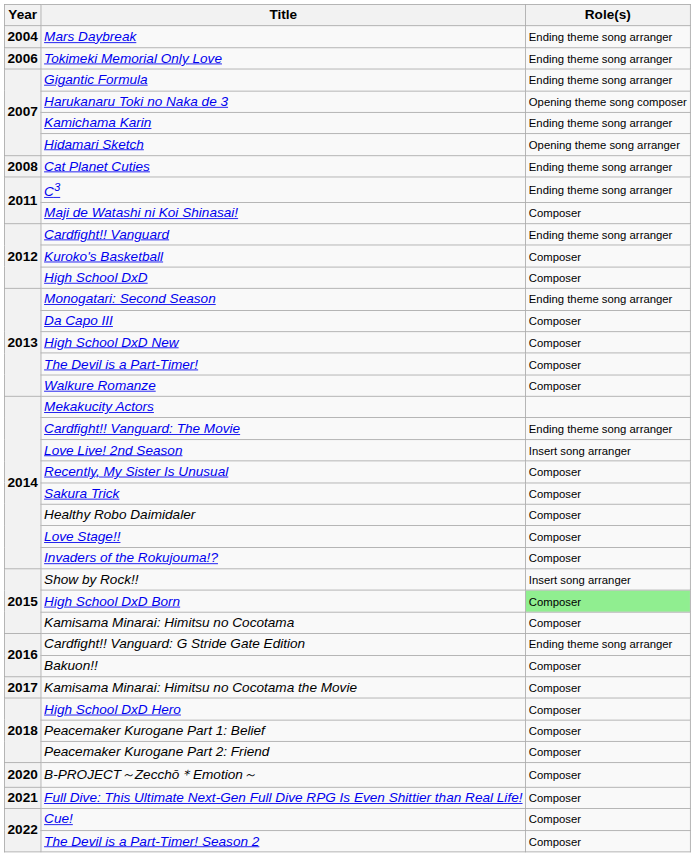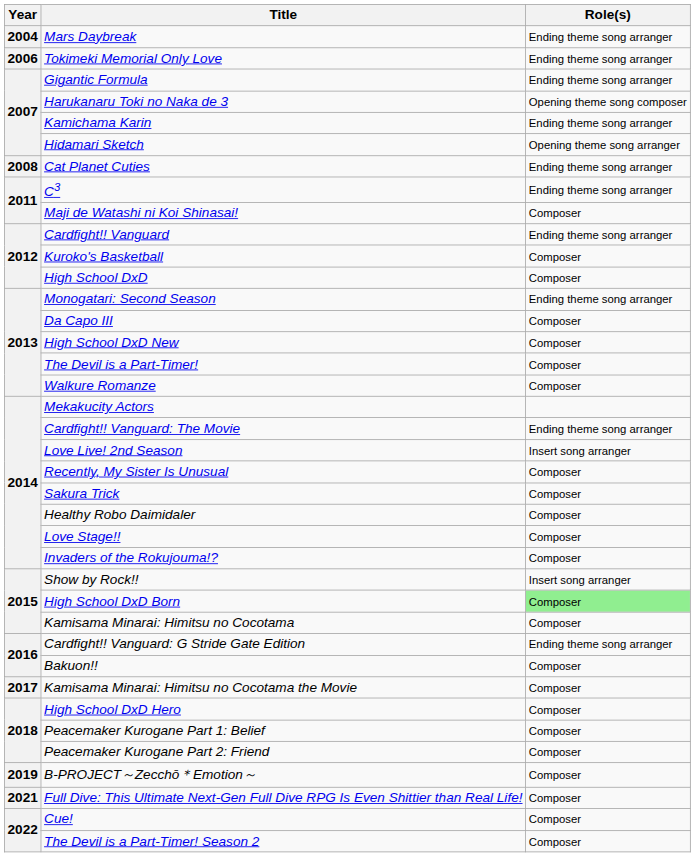B-PROJECT～Zecchō＊Emotion～ | Year: 2020 -> 2019
